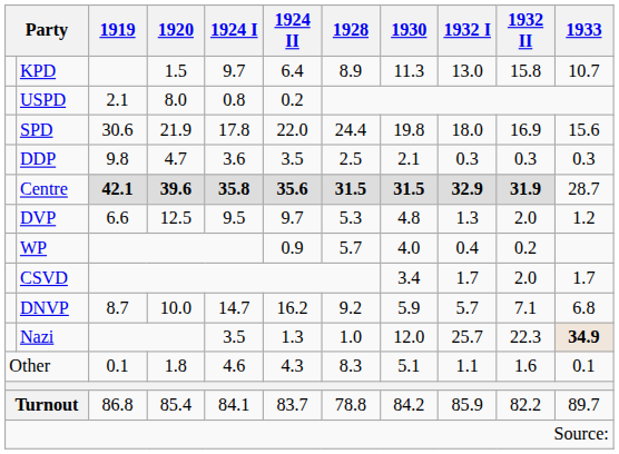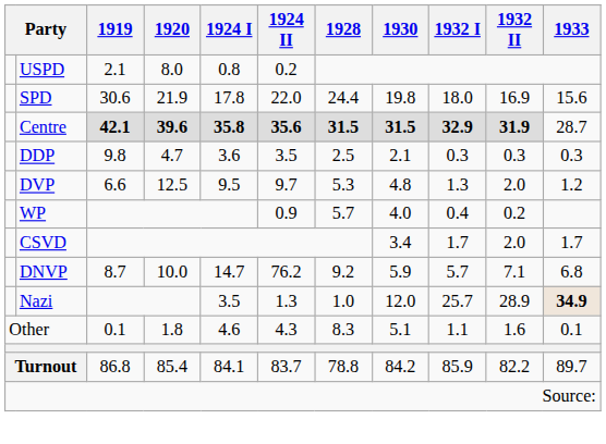- row: KPD | 1.5 | 9.7 | 6.4 | 8.9 | 11.3 | 13.0 | 15.8 | 10.7
rows swapped: DDP <-> Centre
DNVP | 1924 II: 16.2 -> 76.2
Nazi | 1932 II: 22.3 -> 28.9
